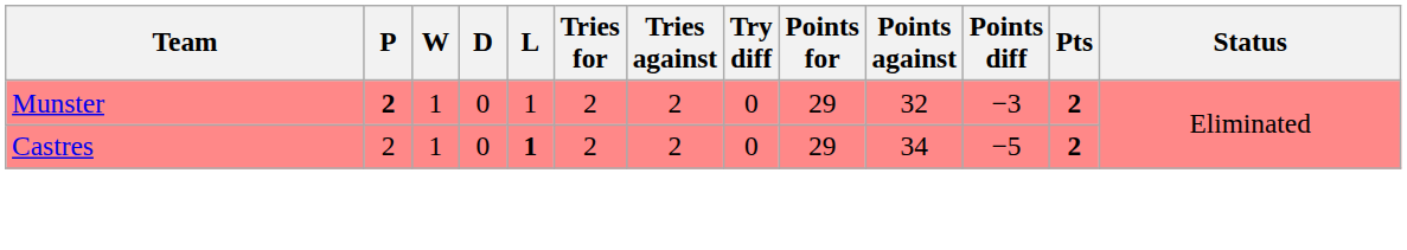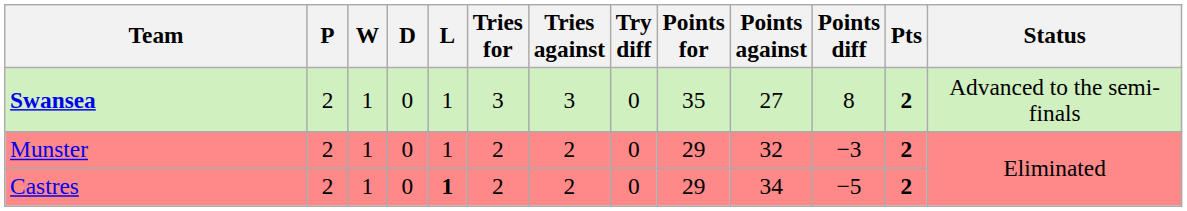+ row: Swansea | 2 | 1 | 0 | 1 | 3 | 3 | 0 | 35 | 27 | 8 | 2 | Advanced to the semi-finals
Munster | P: bold -> normal
